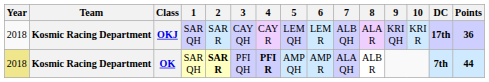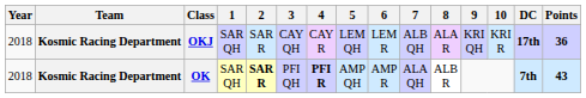OK | Year: khaki background -> no background
OK | Points: 44 -> 43
